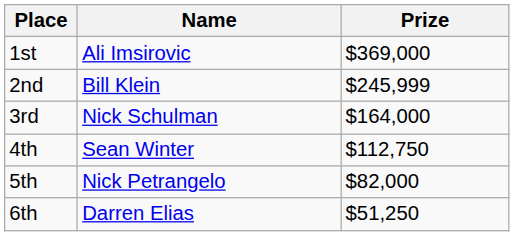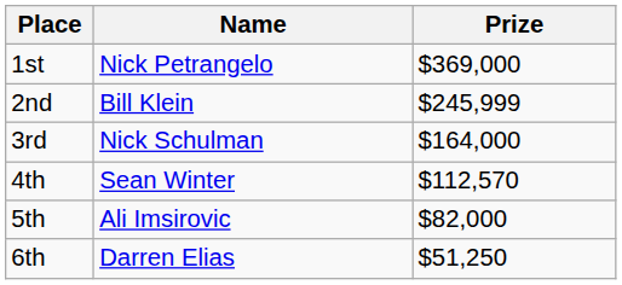1st | Name: Ali Imsirovic -> Nick Petrangelo
4th | Prize: $112,750 -> $112,570
5th | Name: Nick Petrangelo -> Ali Imsirovic
